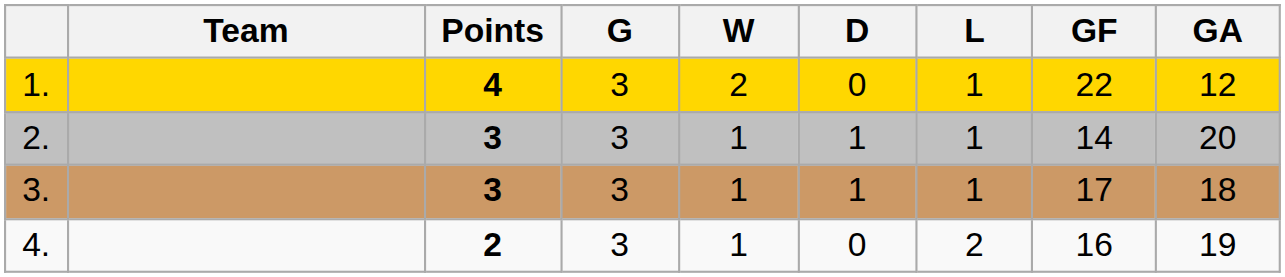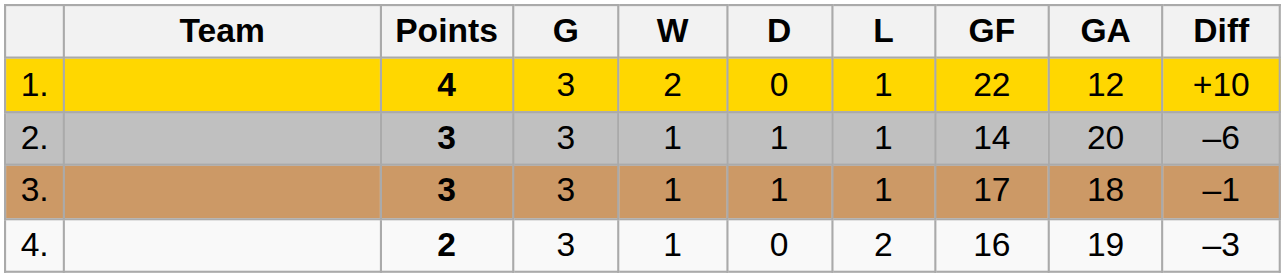+ column: Diff | +10 | –6 | –1 | –3
